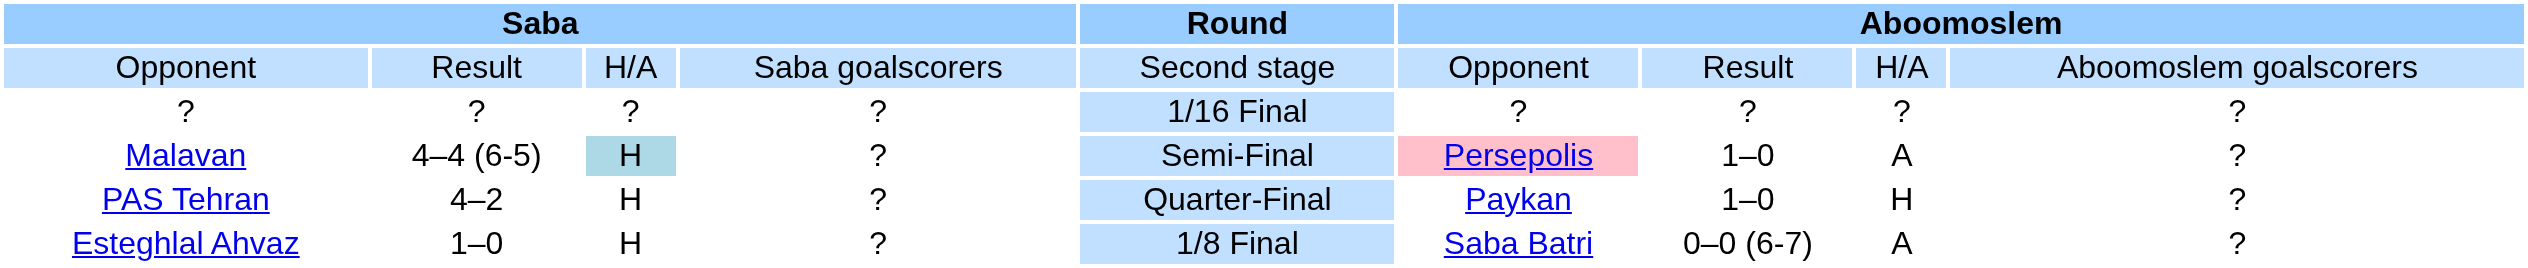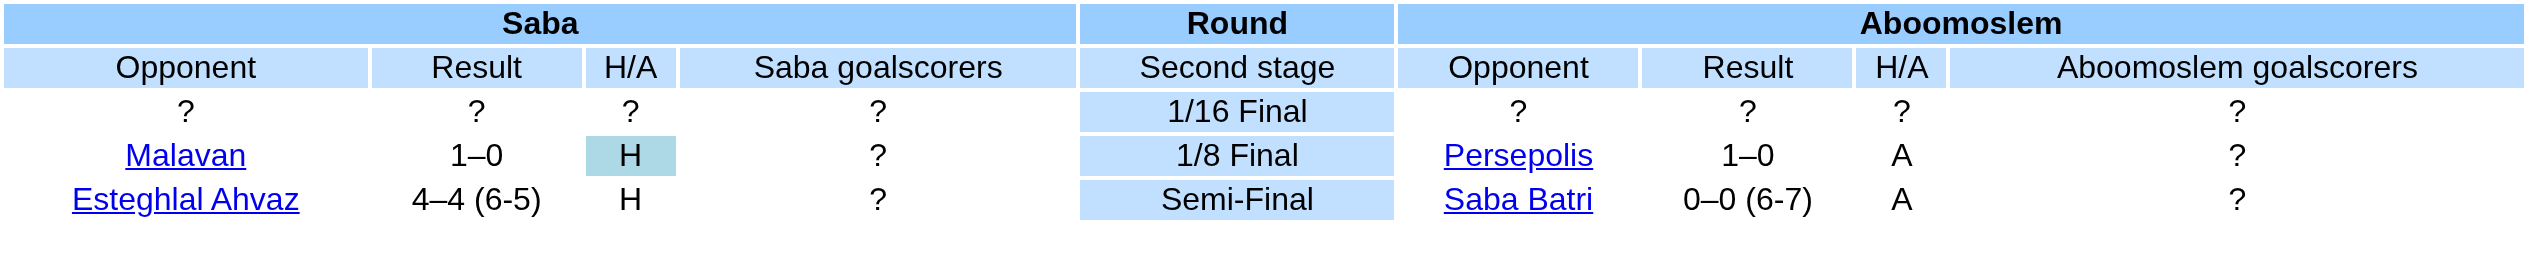Malavan | column 2: 4–4 (6-5) -> 1–0
Malavan | Round: Semi-Final -> 1/8 Final
Malavan | column 6: pink background -> no background
- row: PAS Tehran | 4–2 | H | ? | Quarter-Final | Paykan | 1–0 | H | ?
Esteghlal Ahvaz | column 2: 1–0 -> 4–4 (6-5)
Esteghlal Ahvaz | Round: 1/8 Final -> Semi-Final
